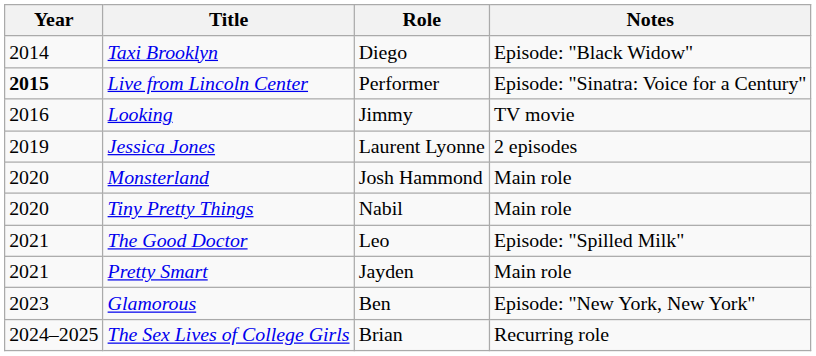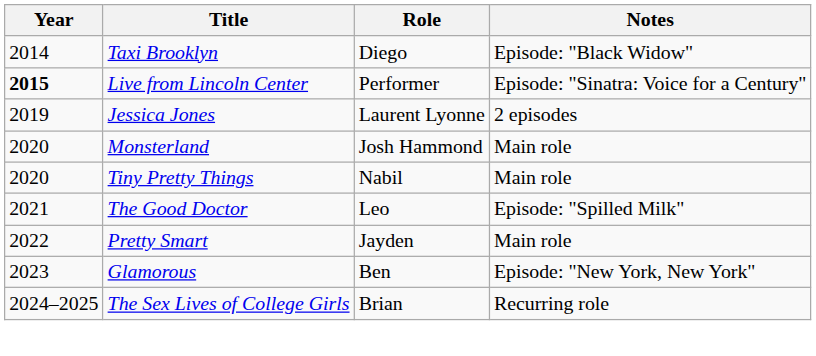- row: 2016 | Looking | Jimmy | TV movie
Pretty Smart | Year: 2021 -> 2022
